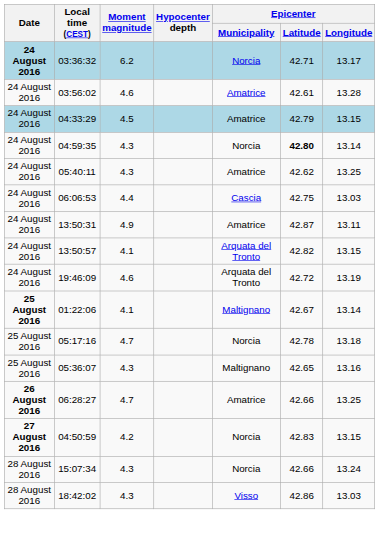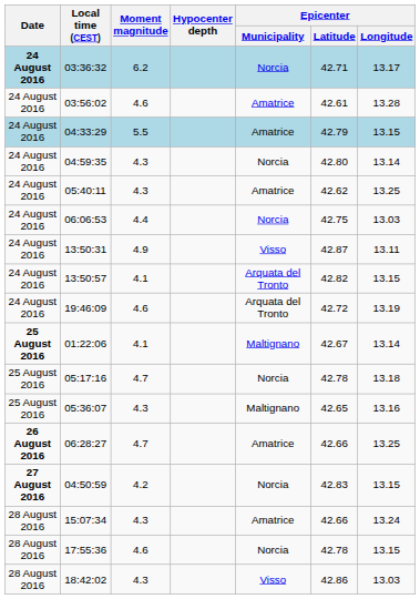04:33:29 | Moment magnitude: 4.5 -> 5.5
04:59:35 | Epicenter / Latitude: bold -> normal
06:06:53 | Epicenter / Municipality: Cascia -> Norcia
13:50:31 | Epicenter / Municipality: Amatrice -> Visso
15:07:34 | Epicenter / Municipality: Norcia -> Amatrice
+ row: 28 August 2016 | 17:55:36 | 4.6 | Norcia | 42.78 | 13.15
